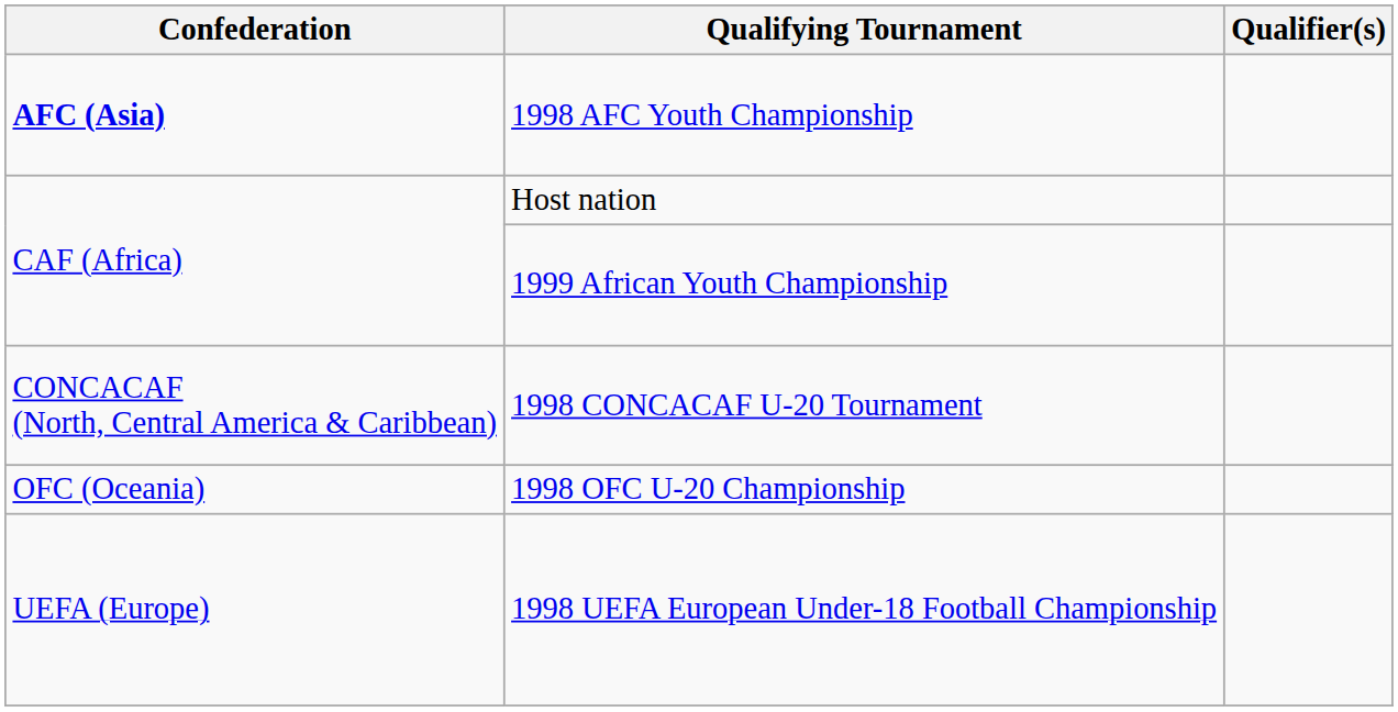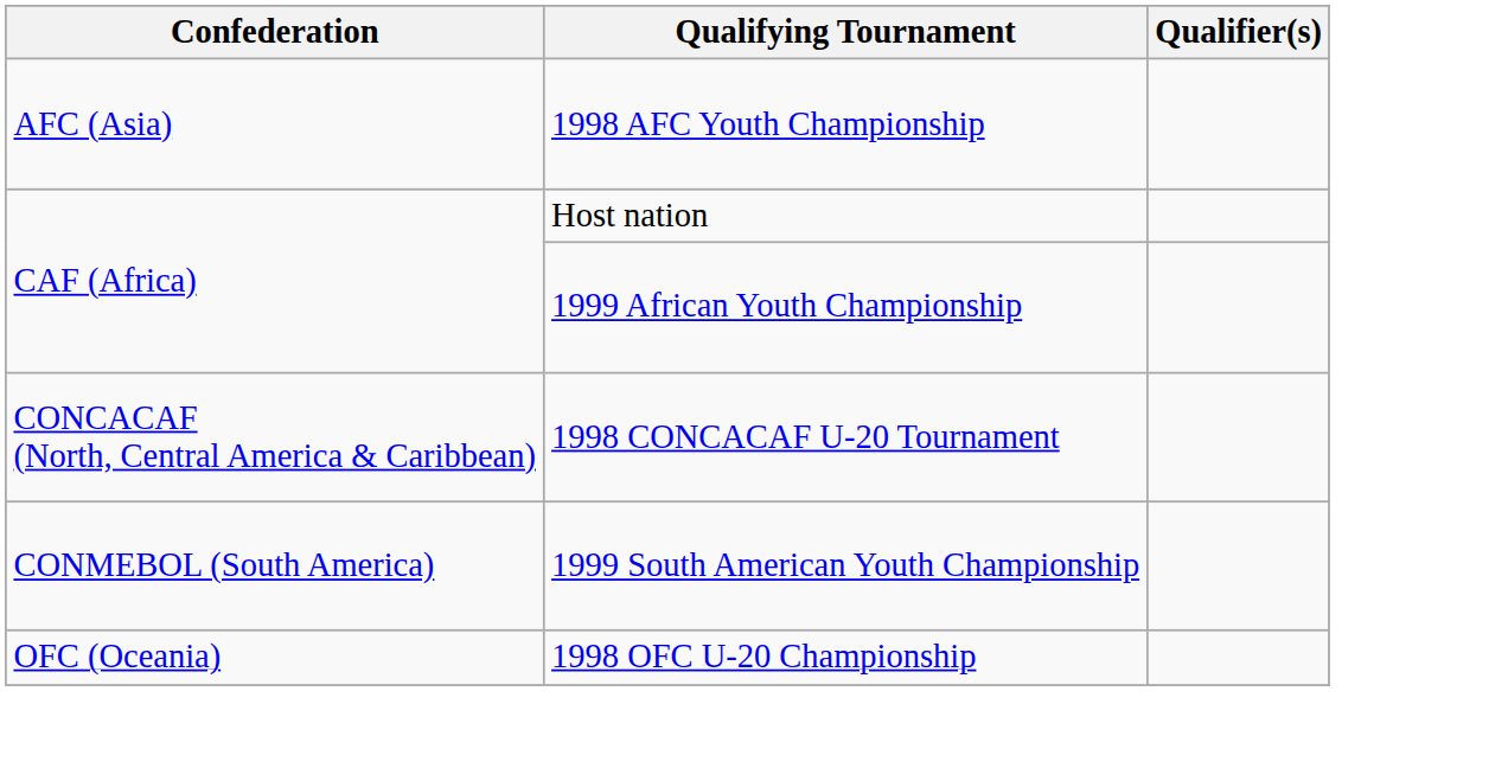1998 AFC Youth Championship | Confederation: bold -> normal
+ row: CONMEBOL (South America) | 1999 South American Youth Championship
- row: UEFA (Europe) | 1998 UEFA European Under-18 Football Championship
